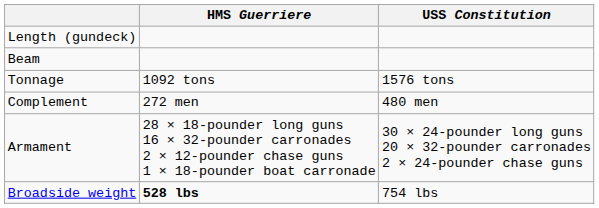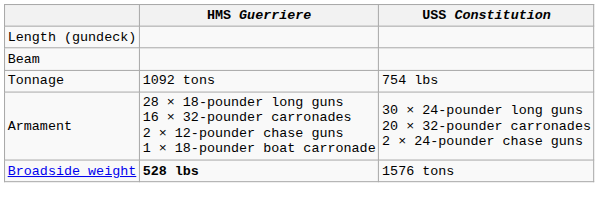Tonnage | USS Constitution: 1576 tons -> 754 lbs
- row: Complement | 272 men | 480 men
Broadside weight | USS Constitution: 754 lbs -> 1576 tons
